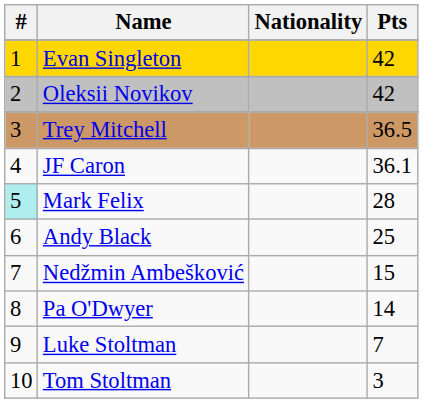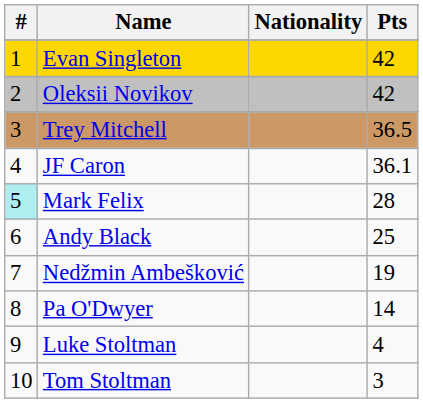Nedžmin Ambešković | Pts: 15 -> 19
Luke Stoltman | Pts: 7 -> 4
